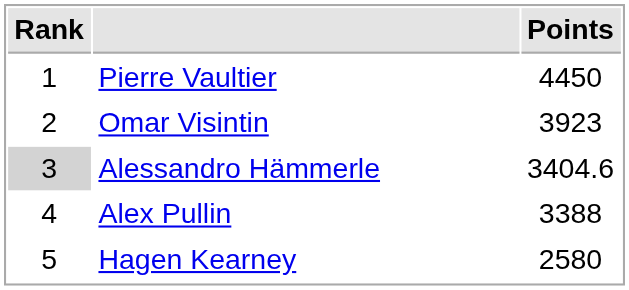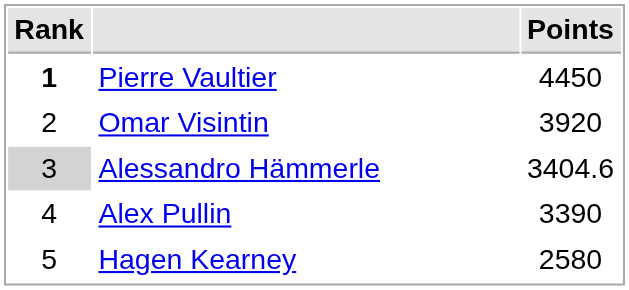Pierre Vaultier | Rank: normal -> bold
Omar Visintin | Points: 3923 -> 3920
Alex Pullin | Points: 3388 -> 3390
